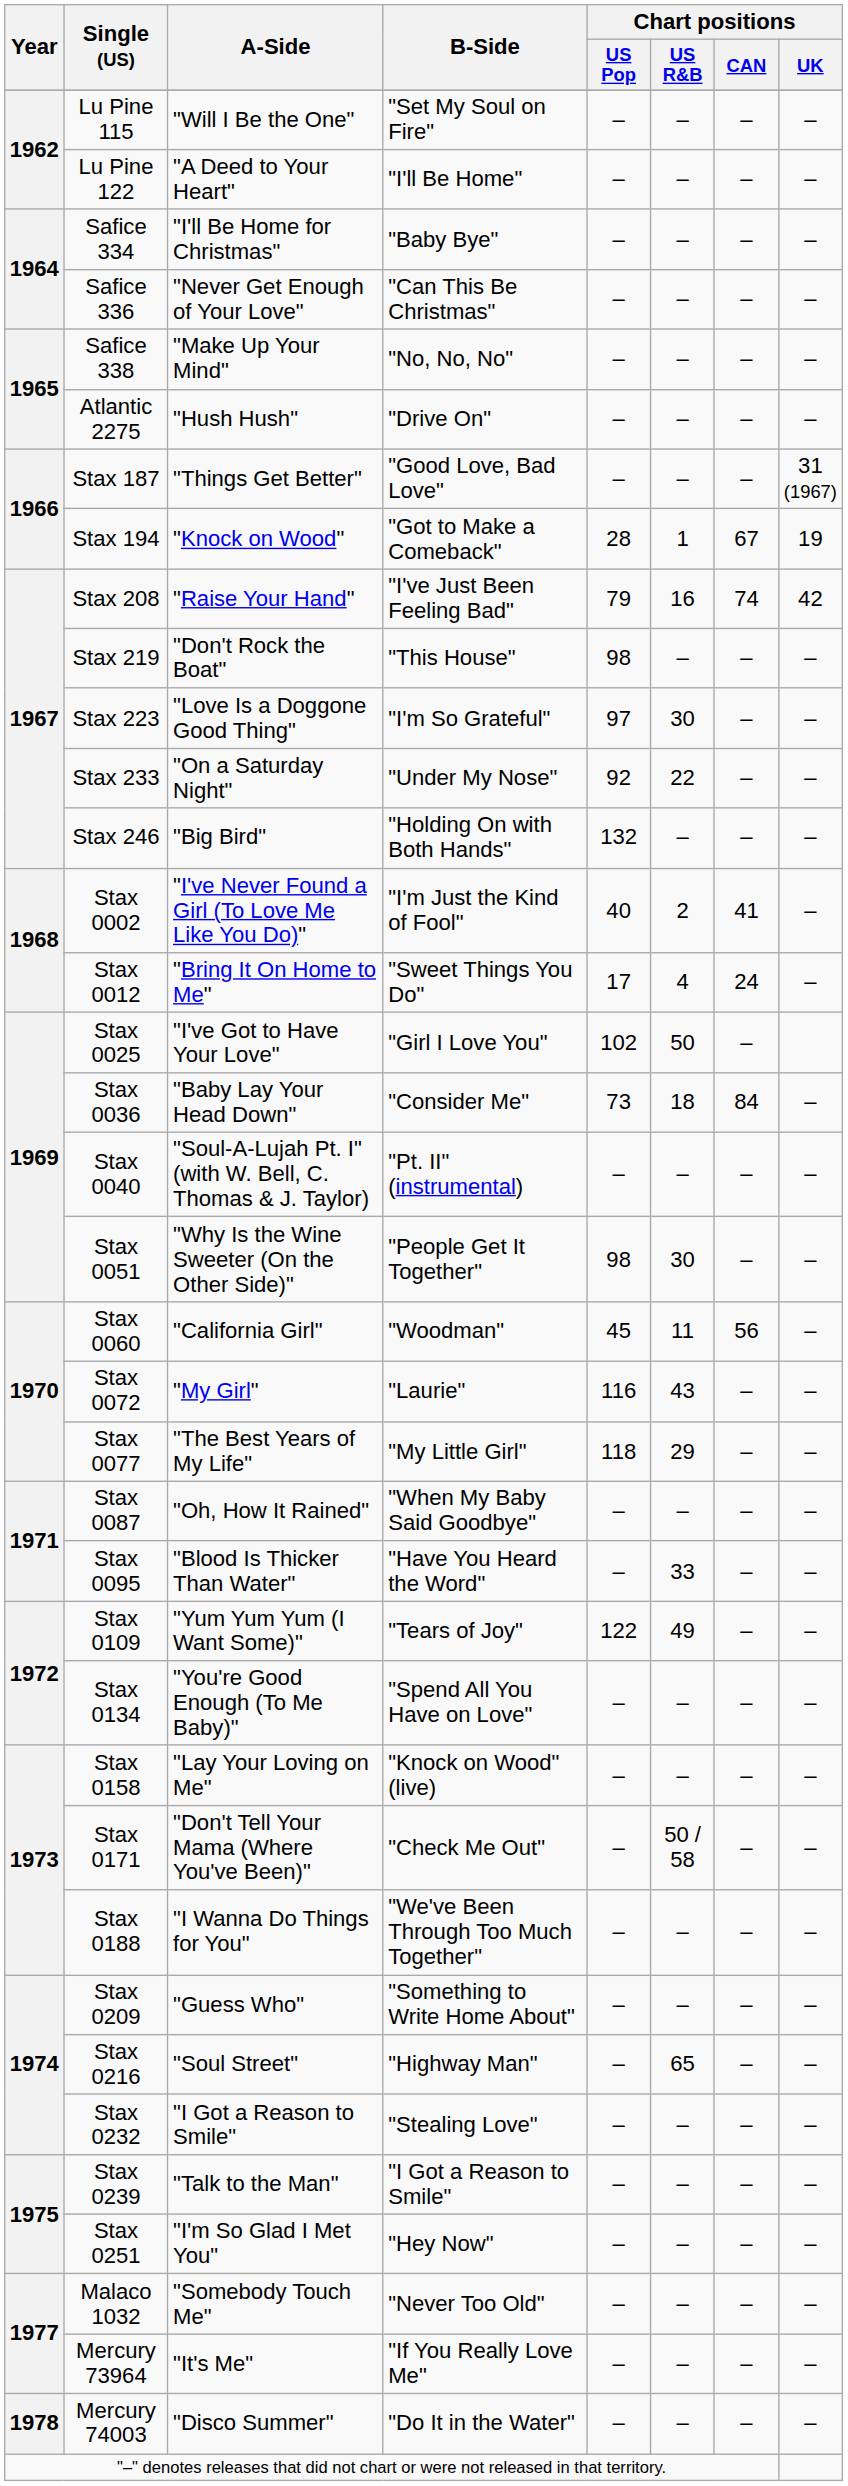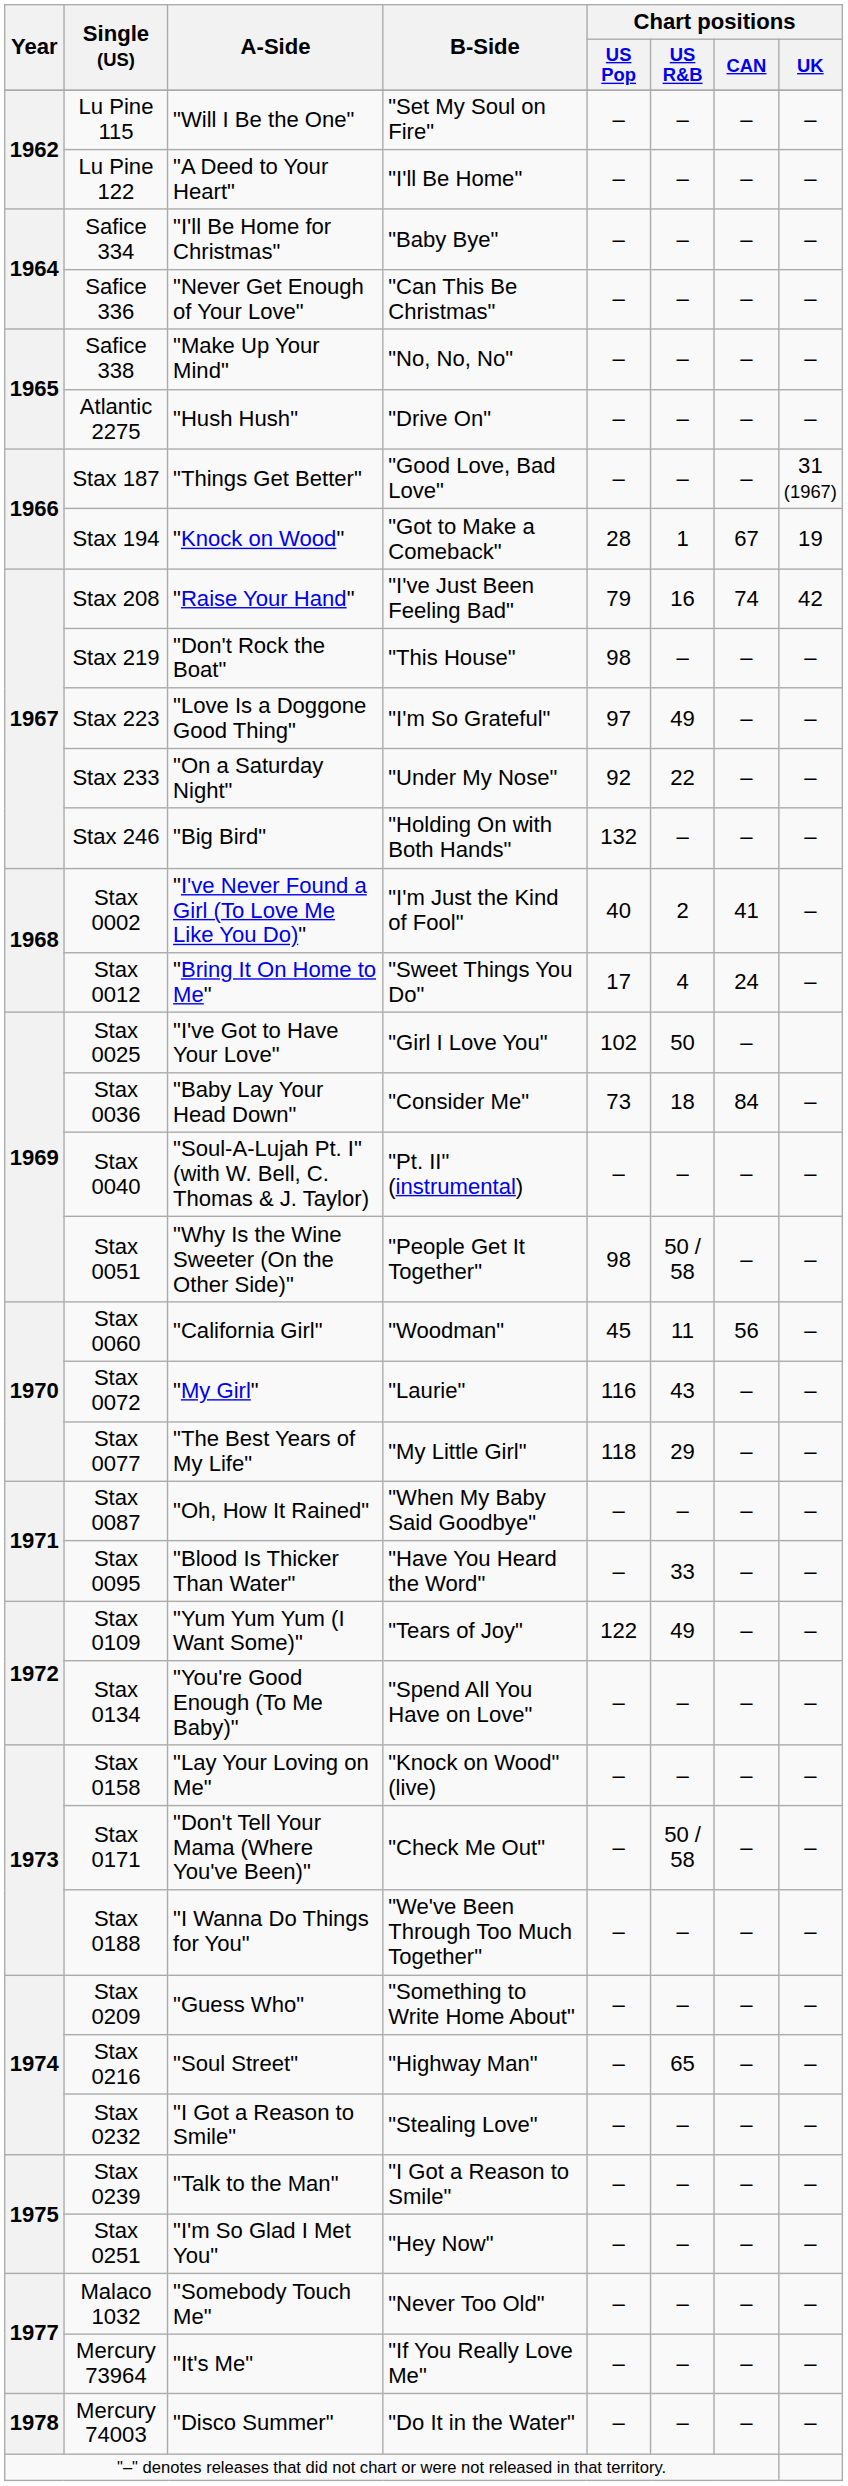Stax 223 | Chart positions / US R&B: 30 -> 49
Stax 0051 | Chart positions / US R&B: 30 -> 50 / 58
